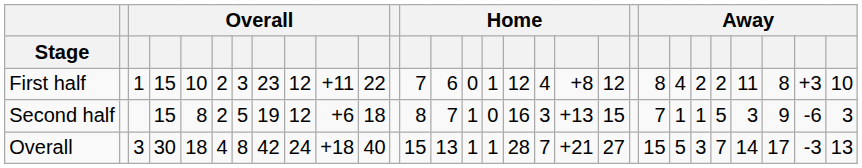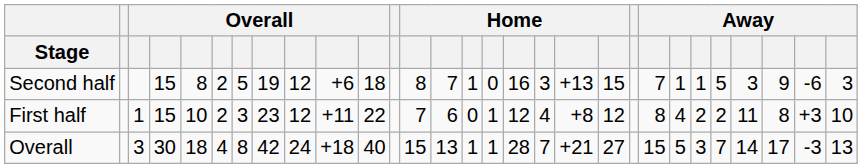rows swapped: First half <-> Second half
